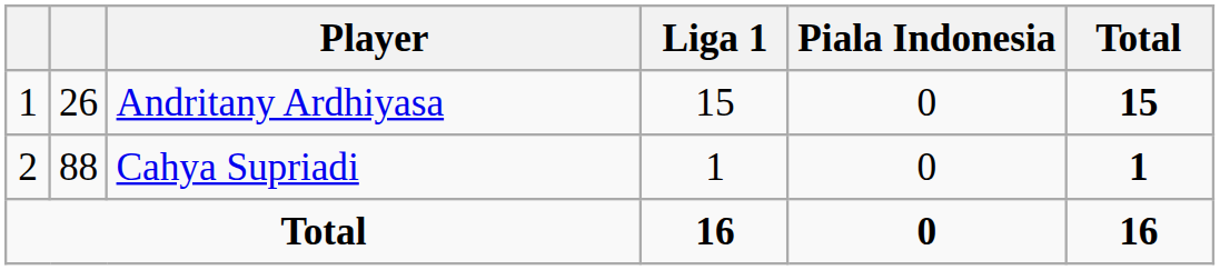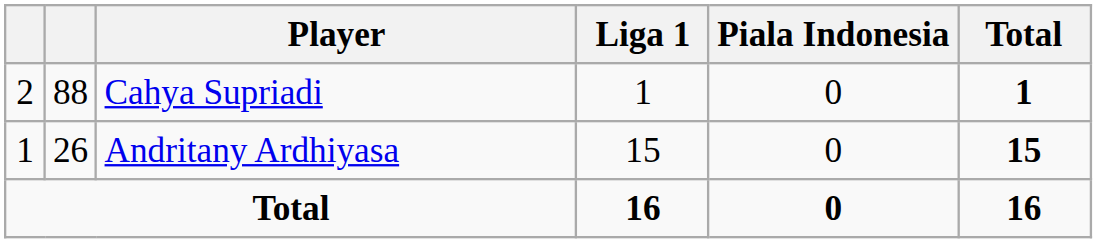rows swapped: Andritany Ardhiyasa <-> Cahya Supriadi
